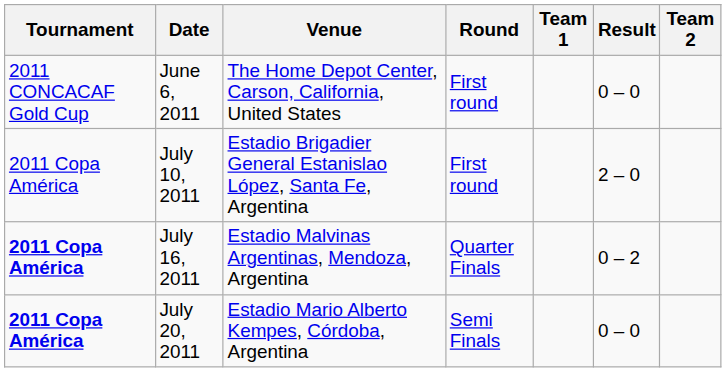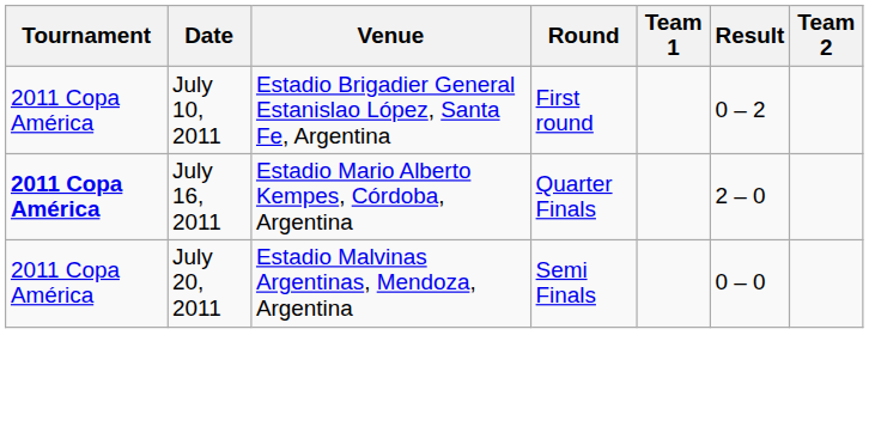- row: 2011 CONCACAF Gold Cup | June 6, 2011 | The Home Depot Center, Carson, California, United States | First round | 0 – 0
July 10, 2011 | Result: 2 – 0 -> 0 – 2
July 16, 2011 | Venue: Estadio Malvinas Argentinas, Mendoza, Argentina -> Estadio Mario Alberto Kempes, Córdoba, Argentina
July 16, 2011 | Result: 0 – 2 -> 2 – 0
July 20, 2011 | Tournament: bold -> normal
July 20, 2011 | Venue: Estadio Mario Alberto Kempes, Córdoba, Argentina -> Estadio Malvinas Argentinas, Mendoza, Argentina
